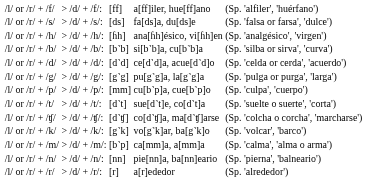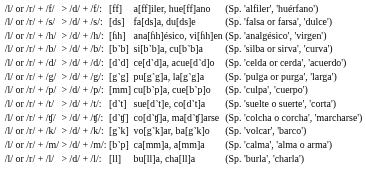- row: /l/ or /r/ + /n/ | > | /d/ + /n/: | [nn] | pie[nn]a, ba[nn]eario | (Sp. 'pierna', 'balneario')
+ row: /l/ or /r/ + /l/ | > | /d/ + /l/: | [ll] | bu[ll]a, cha[ll]a | (Sp. 'burla', 'charla')
- row: /l/ or /r/ + /r/ | > | /d/ + /r/: | [r] | a[r]ededor | (Sp. 'alrededor')
